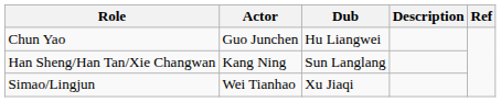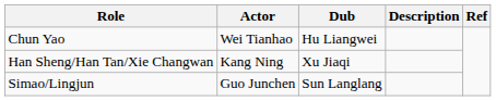Chun Yao | Actor: Guo Junchen -> Wei Tianhao
Han Sheng/Han Tan/Xie Changwan | Dub: Sun Langlang -> Xu Jiaqi
Simao/Lingjun | Actor: Wei Tianhao -> Guo Junchen
Simao/Lingjun | Dub: Xu Jiaqi -> Sun Langlang
